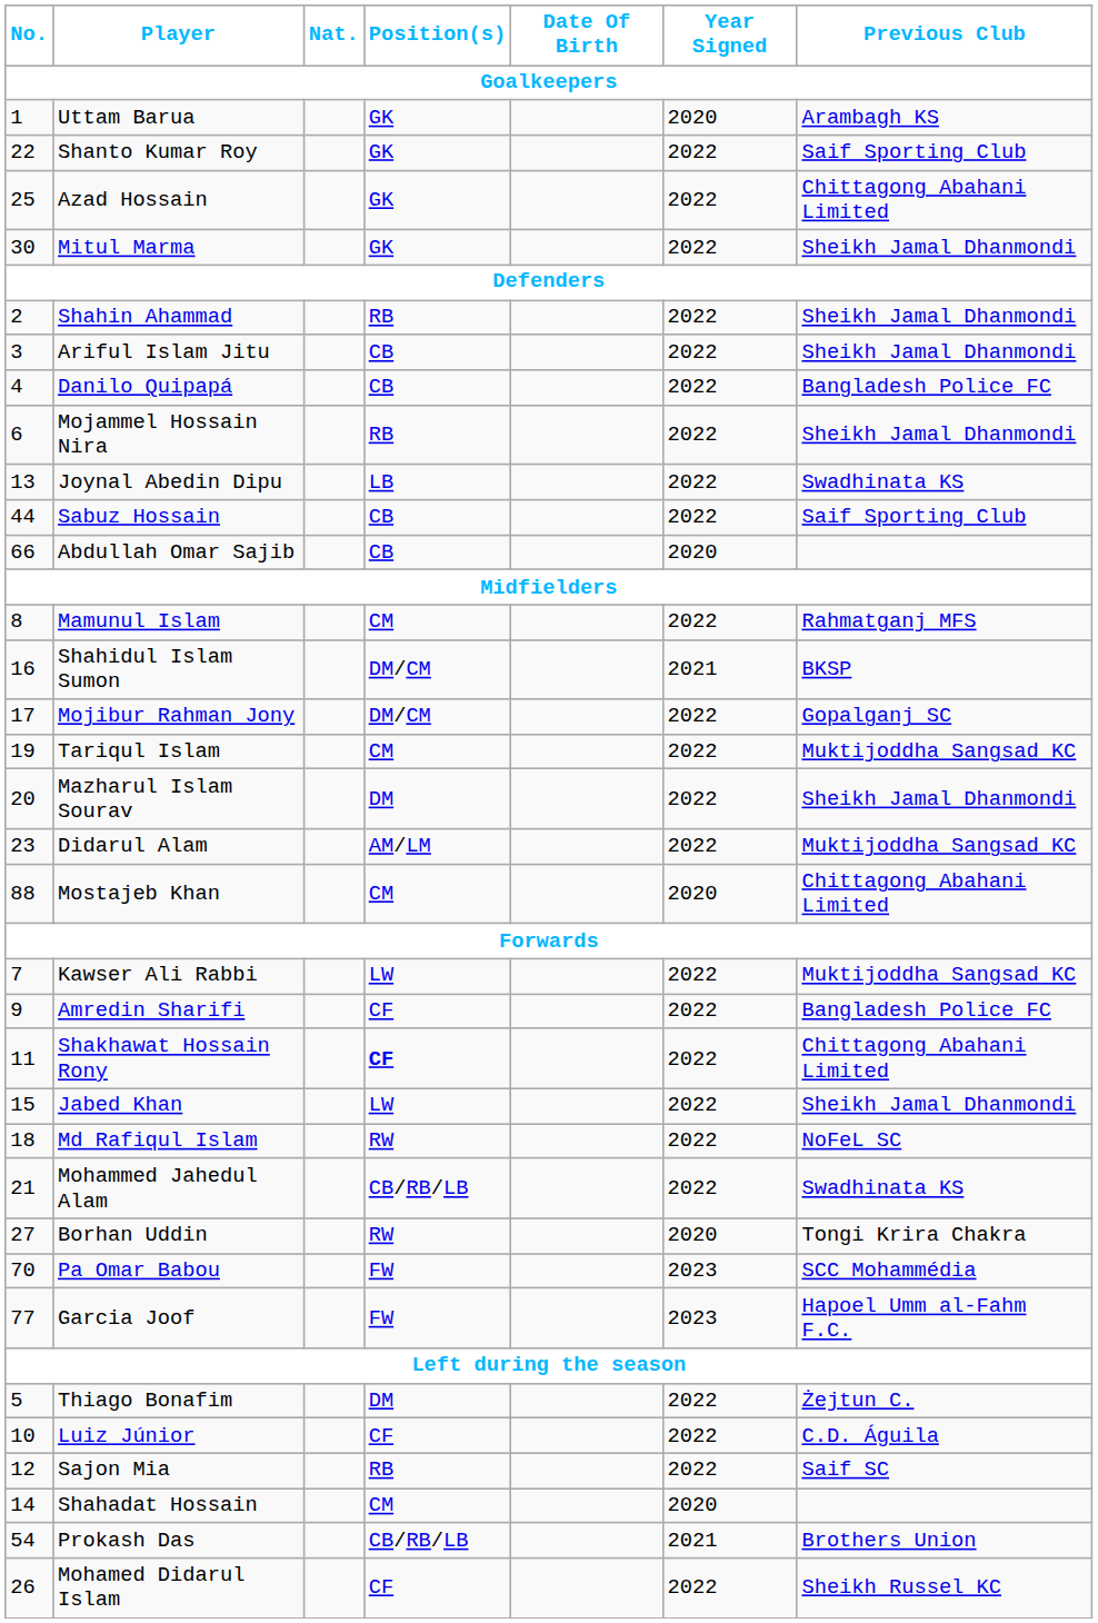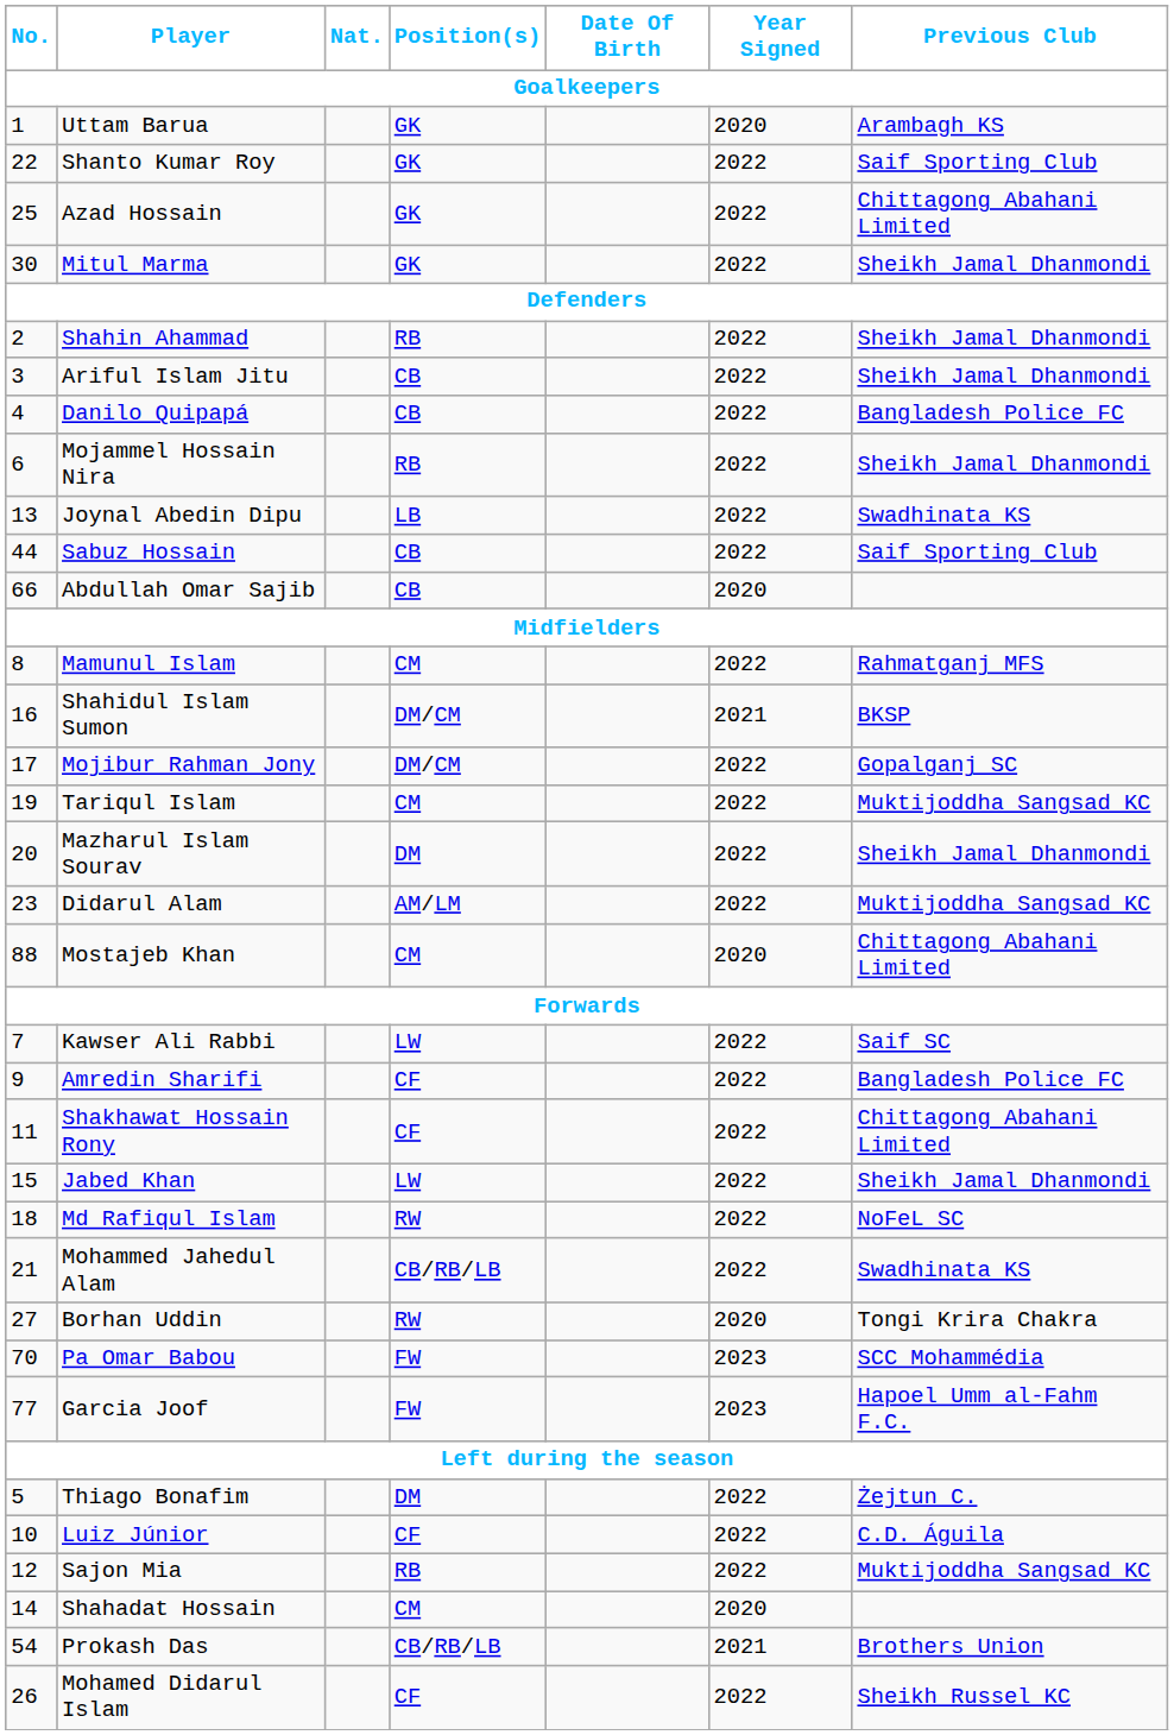Kawser Ali Rabbi | Previous Club / Goalkeepers: Muktijoddha Sangsad KC -> Saif SC
Shakhawat Hossain Rony | Position(s) / Goalkeepers: bold -> normal
Sajon Mia | Previous Club / Goalkeepers: Saif SC -> Muktijoddha Sangsad KC
